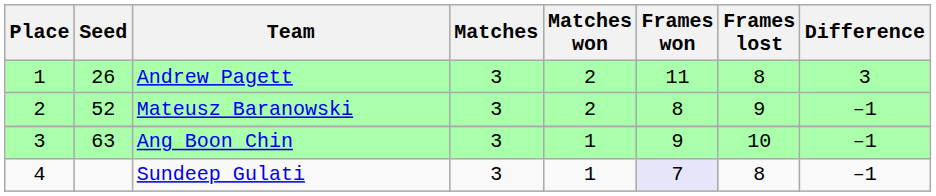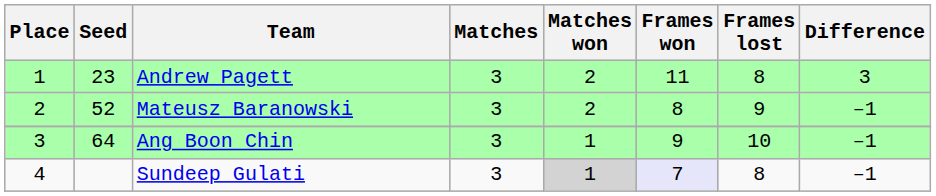Andrew Pagett | Seed: 26 -> 23
Ang Boon Chin | Seed: 63 -> 64
Sundeep Gulati | Matches won: no background -> lightgrey background
